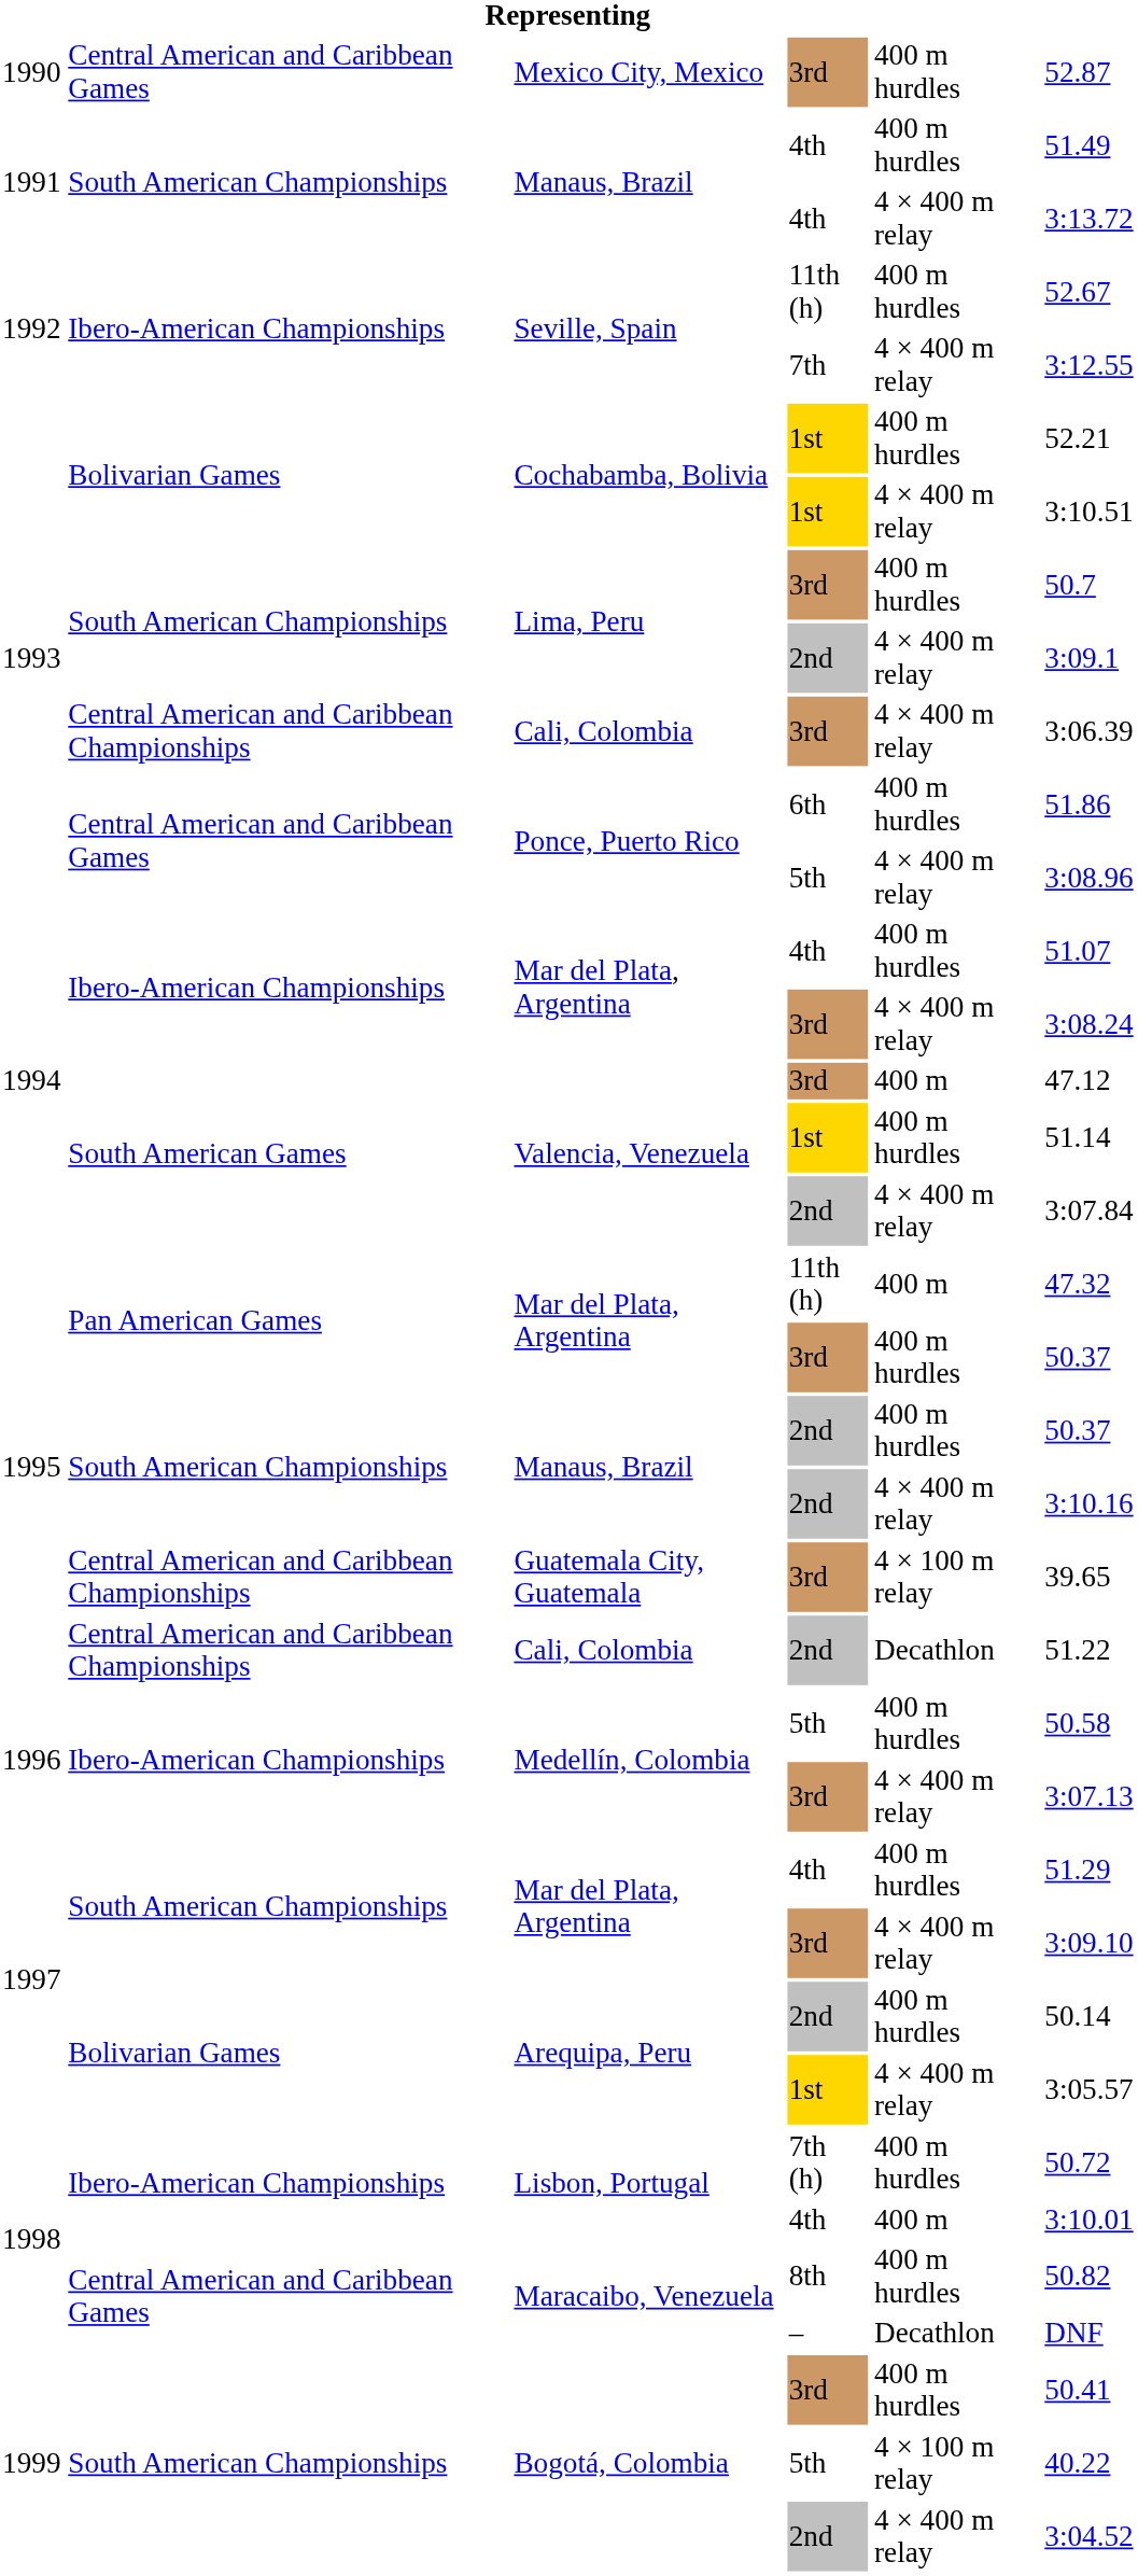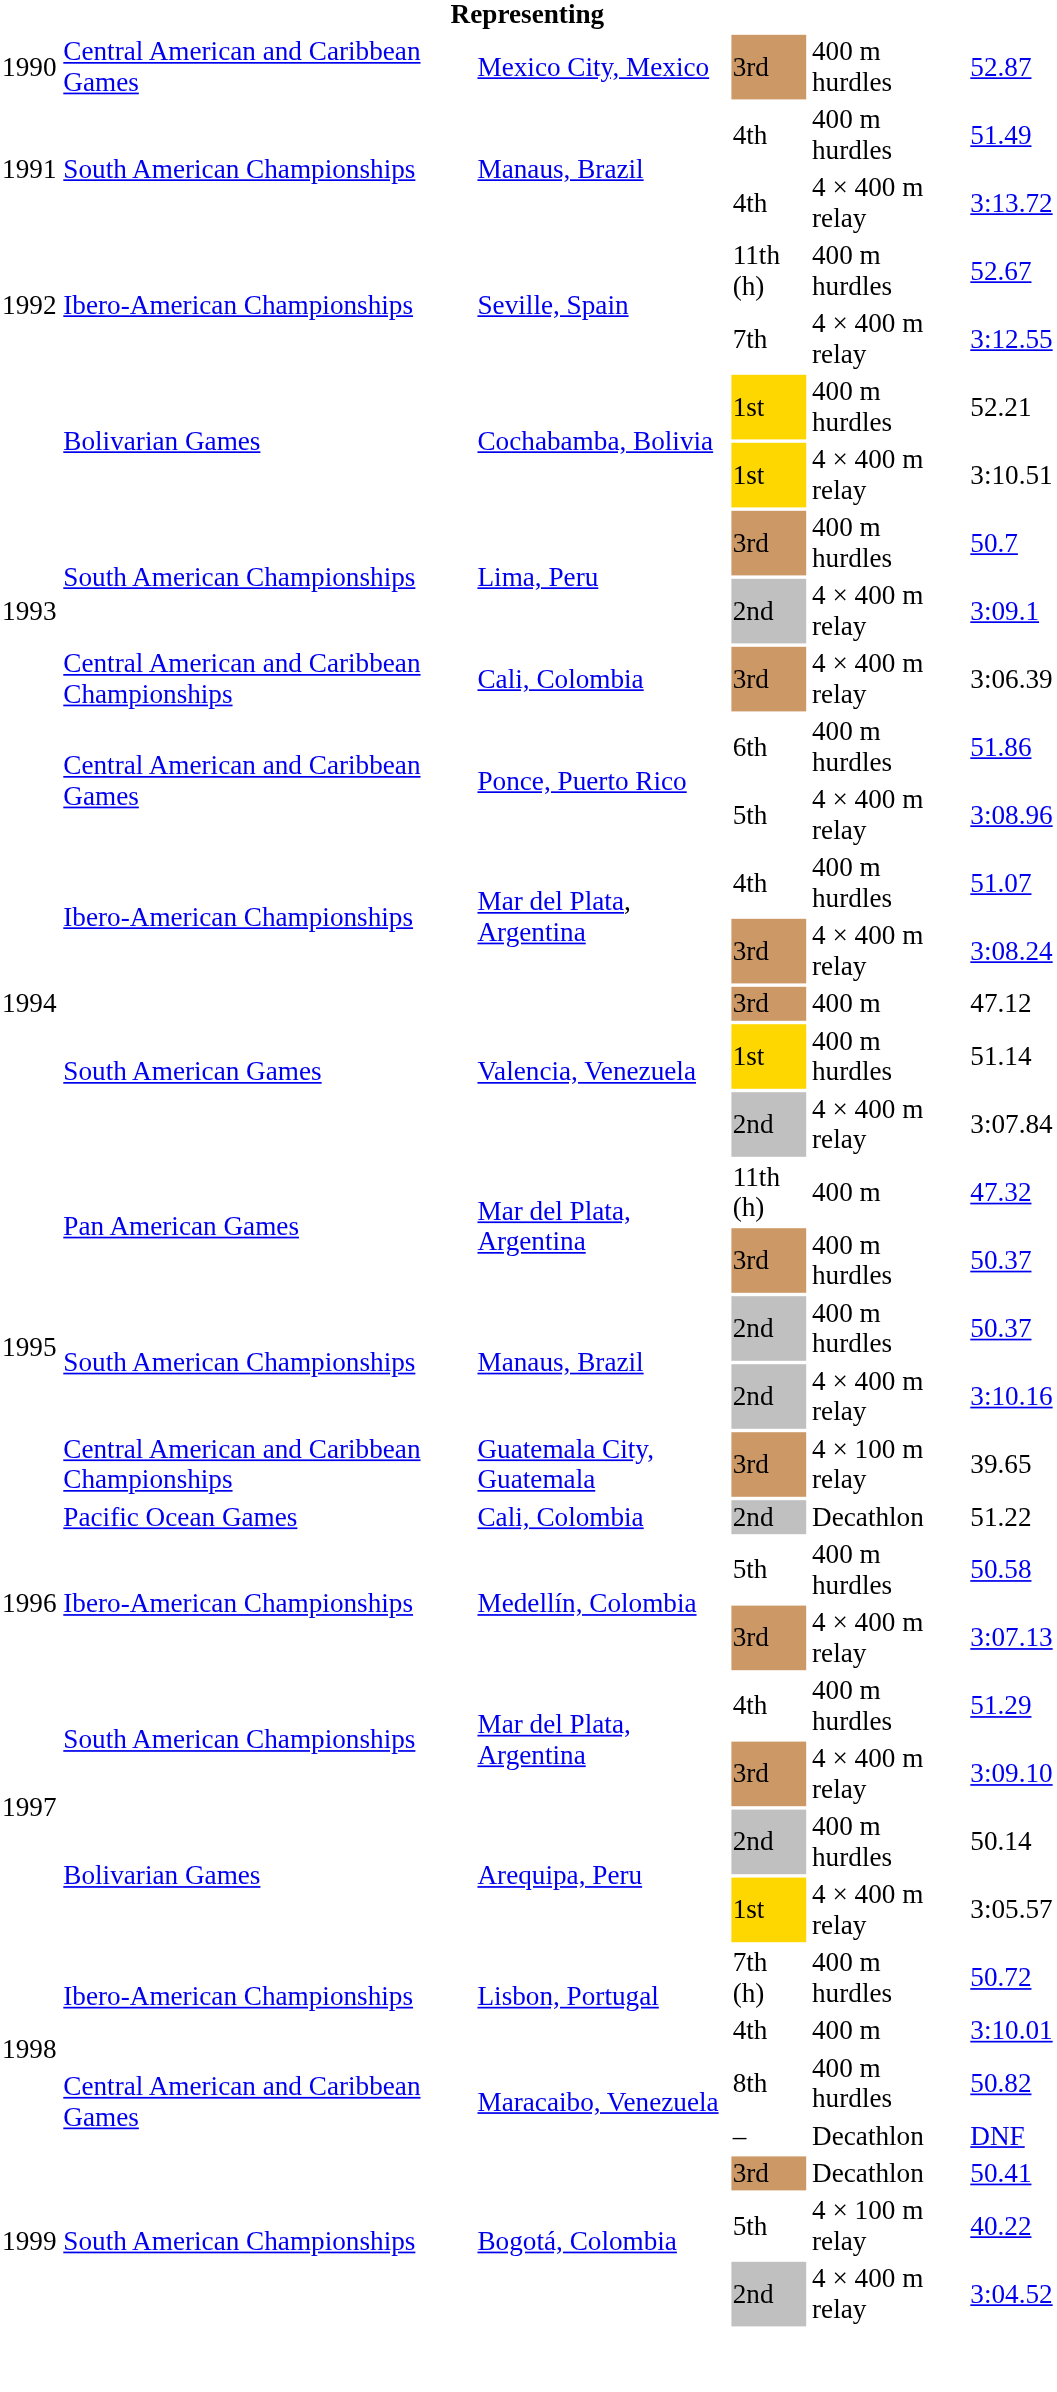Cali, Colombia / 2nd | column 2: Central American and Caribbean Championships -> Pacific Ocean Games
Bogotá, Colombia / 3rd | column 5: 400 m hurdles -> Decathlon
